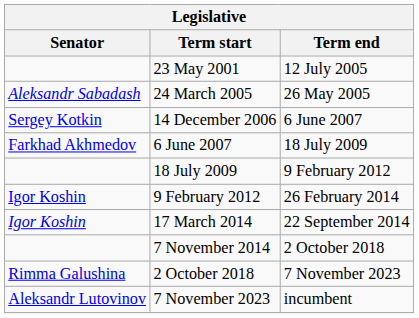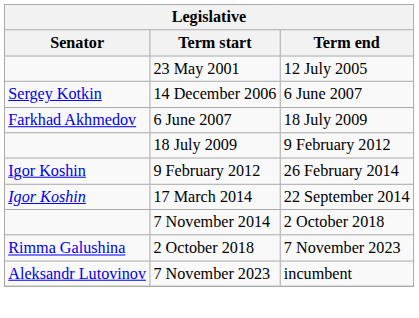- row: Aleksandr Sabadash | 24 March 2005 | 26 May 2005
